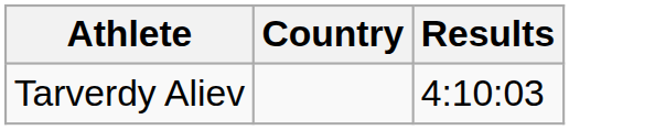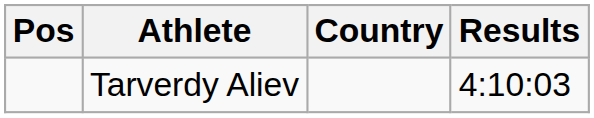+ column: Pos
